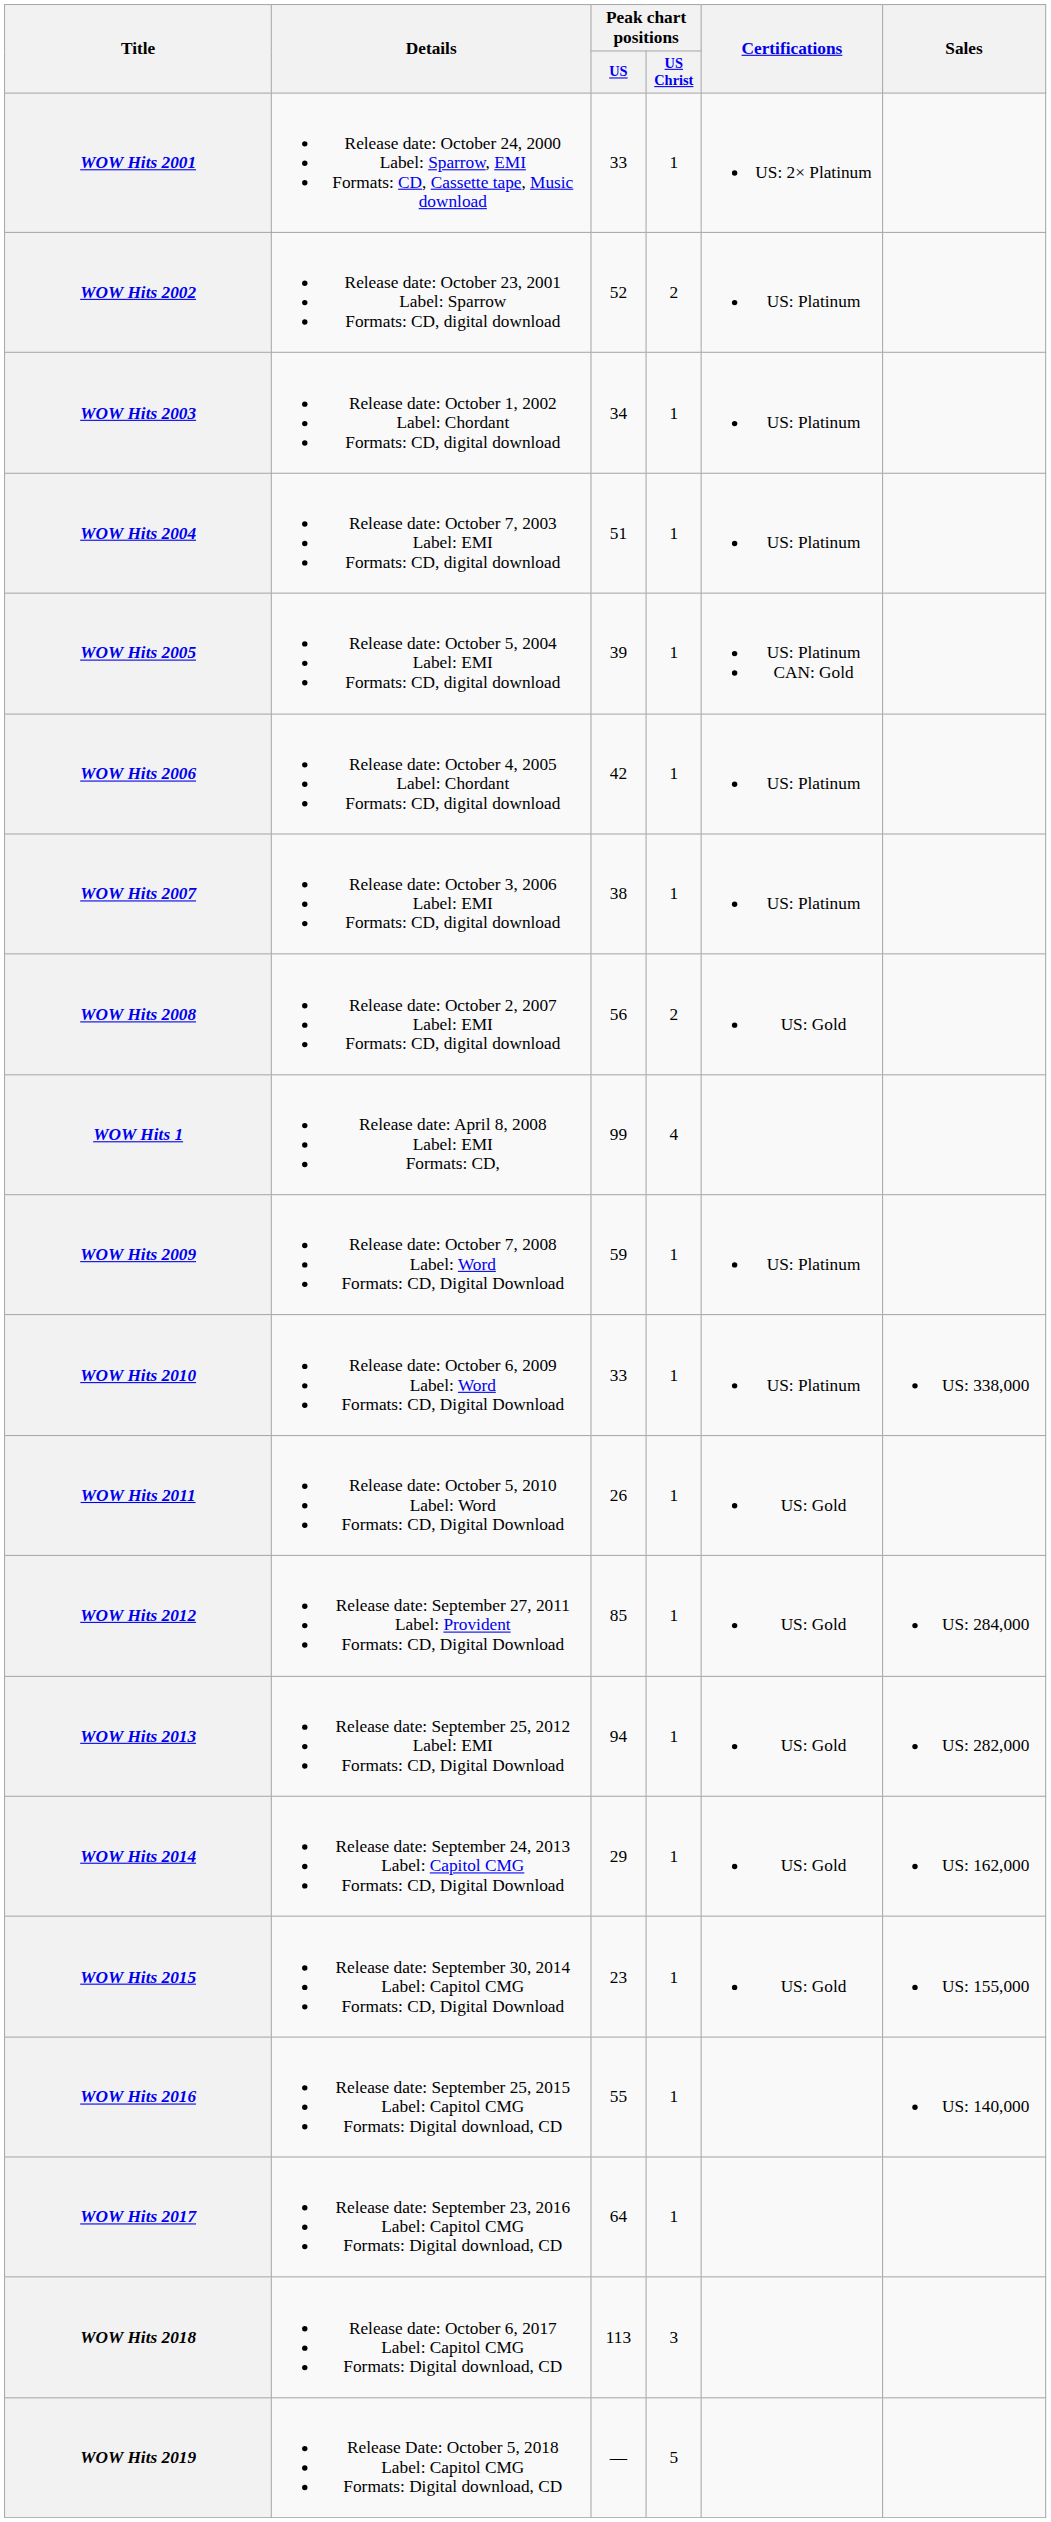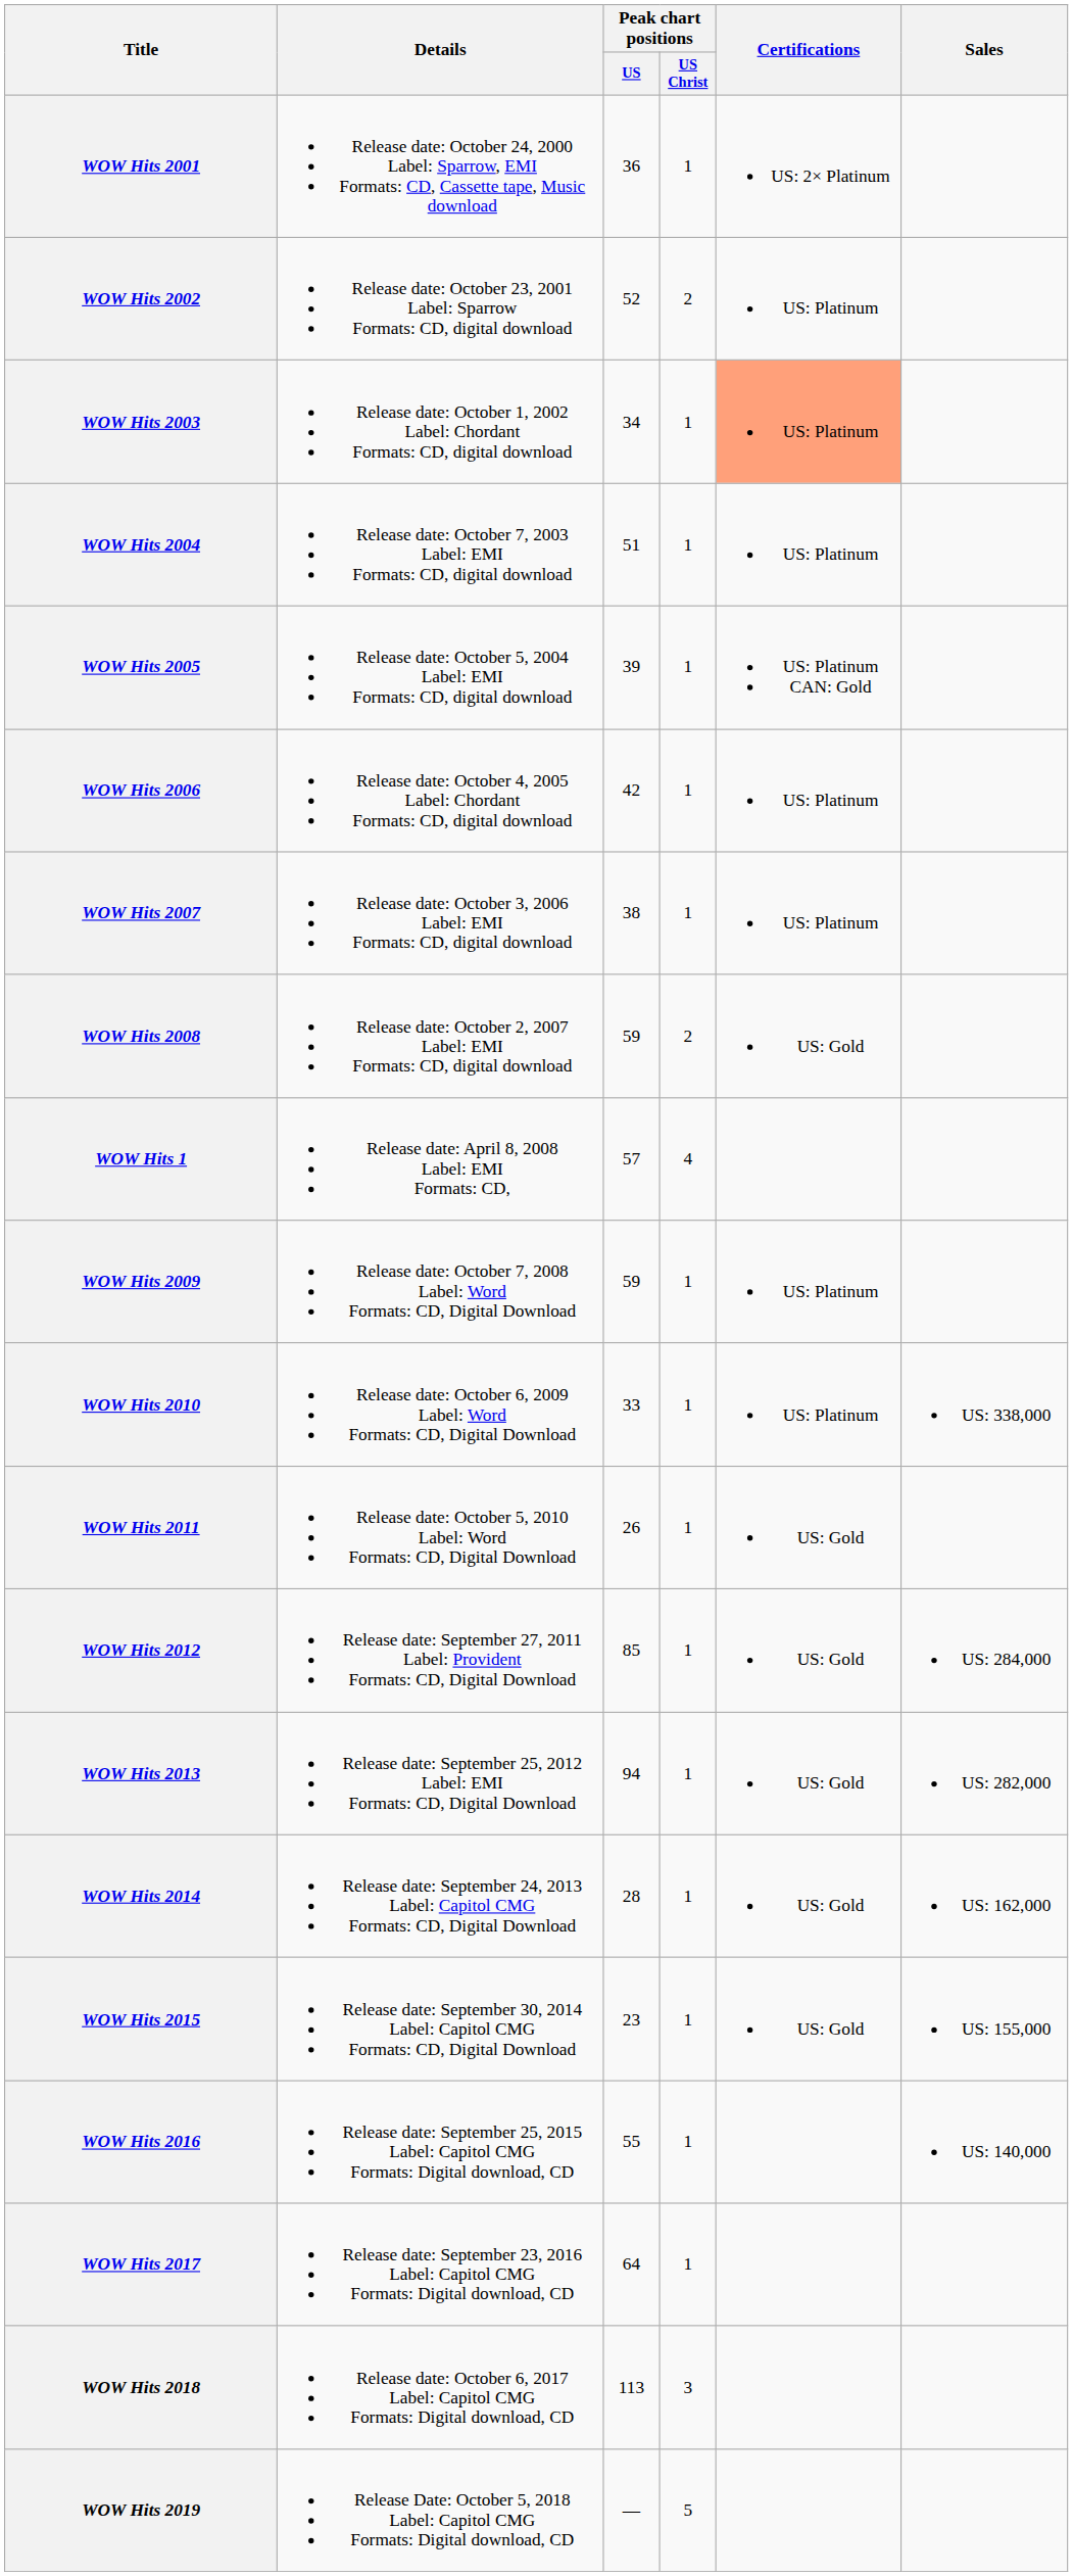WOW Hits 2001 | Peak chart positions / US: 33 -> 36
WOW Hits 2003 | Certifications: no background -> lightsalmon background
WOW Hits 2008 | Peak chart positions / US: 56 -> 59
WOW Hits 1 | Peak chart positions / US: 99 -> 57
WOW Hits 2014 | Peak chart positions / US: 29 -> 28
